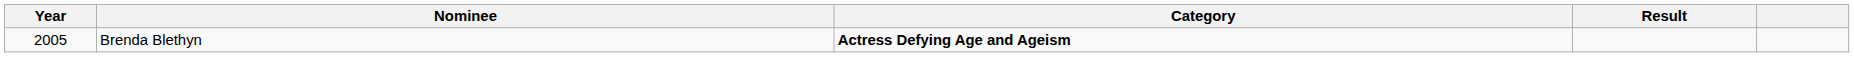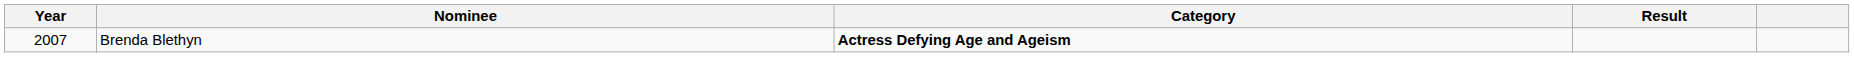Brenda Blethyn | Year: 2005 -> 2007
